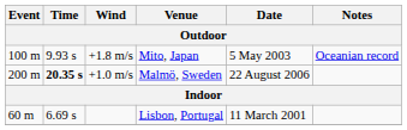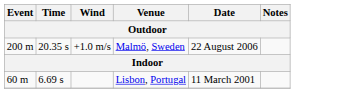- row: 100 m | 9.93 s | +1.8 m/s | Mito, Japan | 5 May 2003 | Oceanian record
+1.0 m/s | Time: bold -> normal
